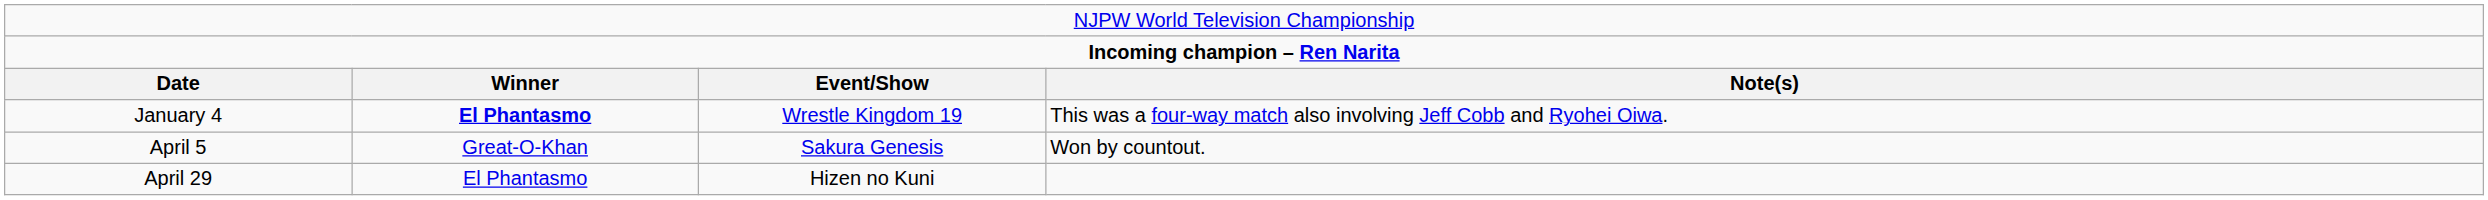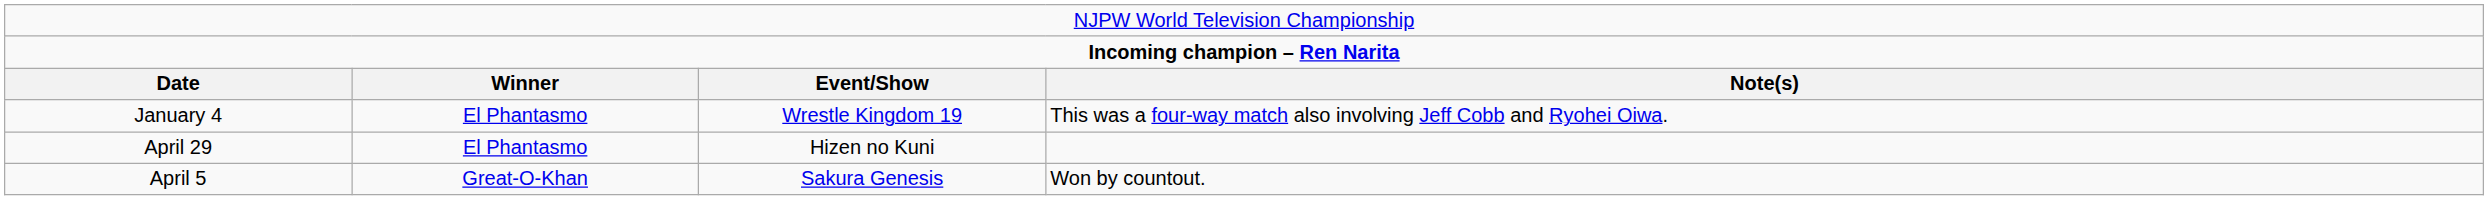January 4 | column 2: bold -> normal
rows swapped: April 5 <-> April 29
